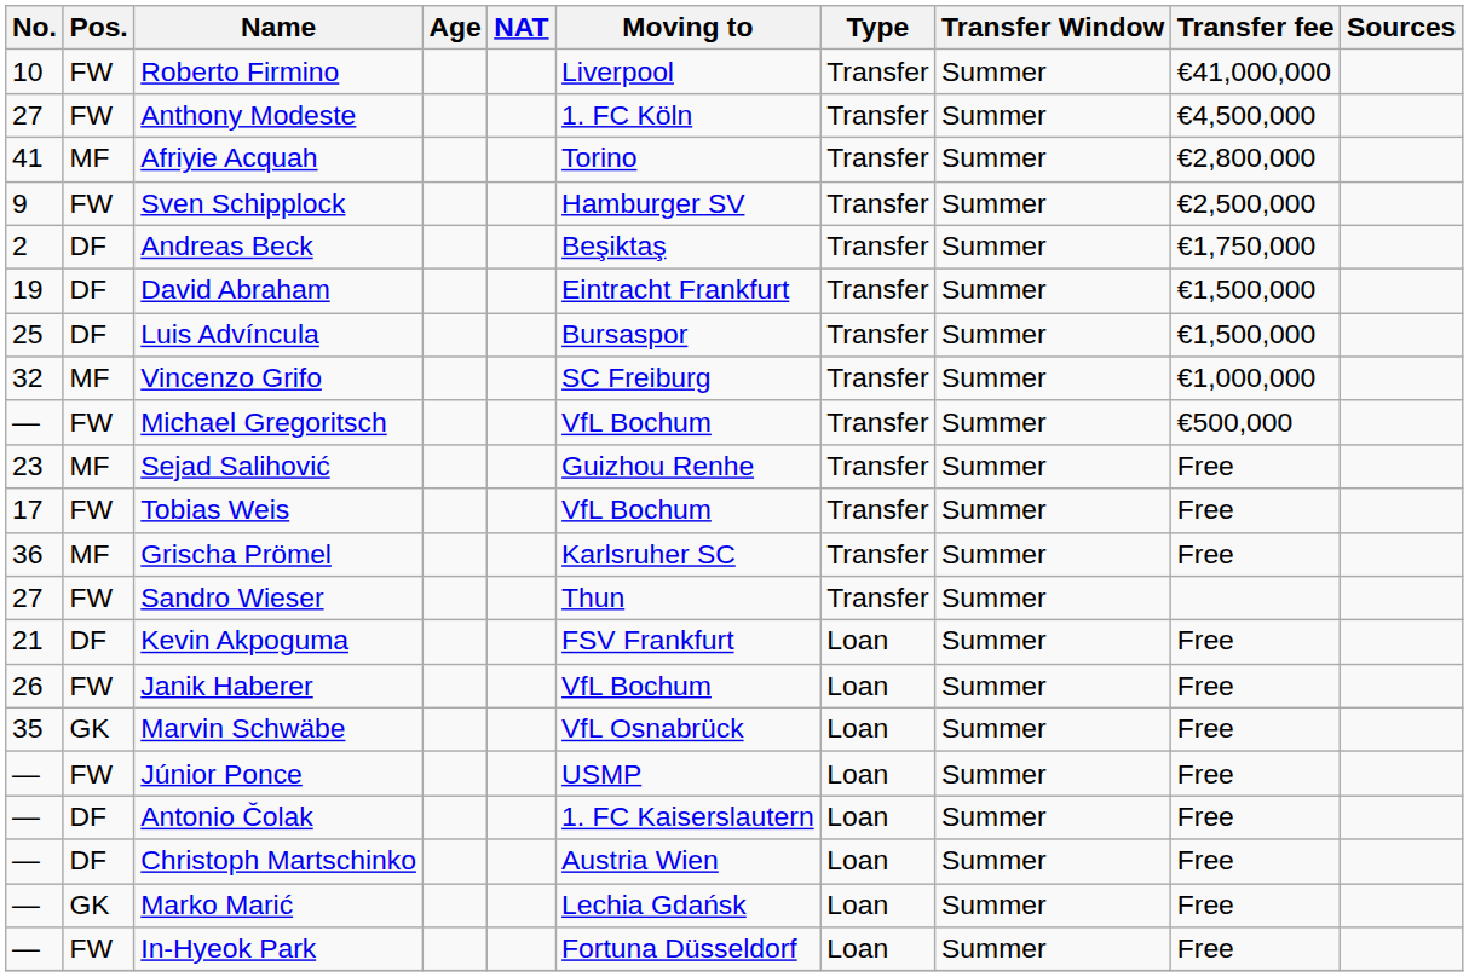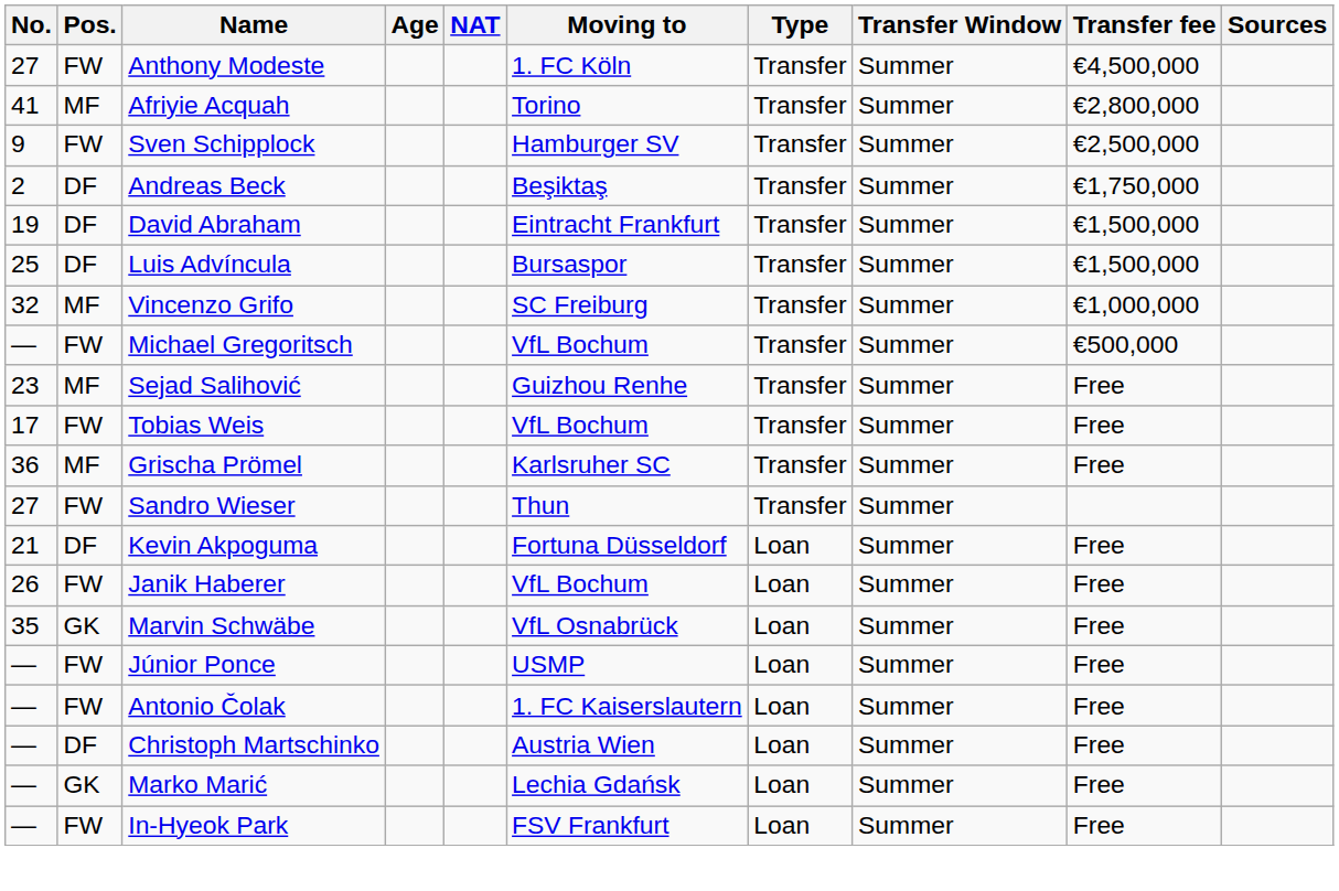- row: 10 | FW | Roberto Firmino | Liverpool | Transfer | Summer | €41,000,000
Kevin Akpoguma | Moving to: FSV Frankfurt -> Fortuna Düsseldorf
Antonio Čolak | Pos.: DF -> FW
In-Hyeok Park | Moving to: Fortuna Düsseldorf -> FSV Frankfurt
